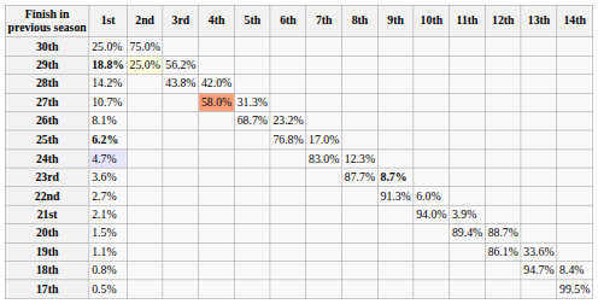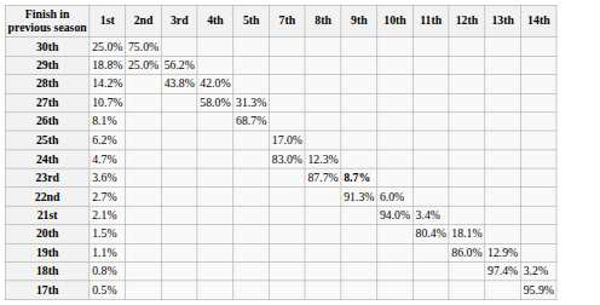- column: 6th | 23.2% | 76.8%
29th | 1st: bold -> normal
29th | 2nd: lightyellow background -> no background
27th | 4th: lightsalmon background -> no background
25th | 1st: bold -> normal
24th | 1st: lavender background -> no background
21st | 11th: 3.9% -> 3.4%
20th | 11th: 89.4% -> 80.4%
20th | 12th: 88.7% -> 18.1%
19th | 12th: 86.1% -> 86.0%
19th | 13th: 33.6% -> 12.9%
18th | 13th: 94.7% -> 97.4%
18th | 14th: 8.4% -> 3.2%
17th | 14th: 99.5% -> 95.9%
